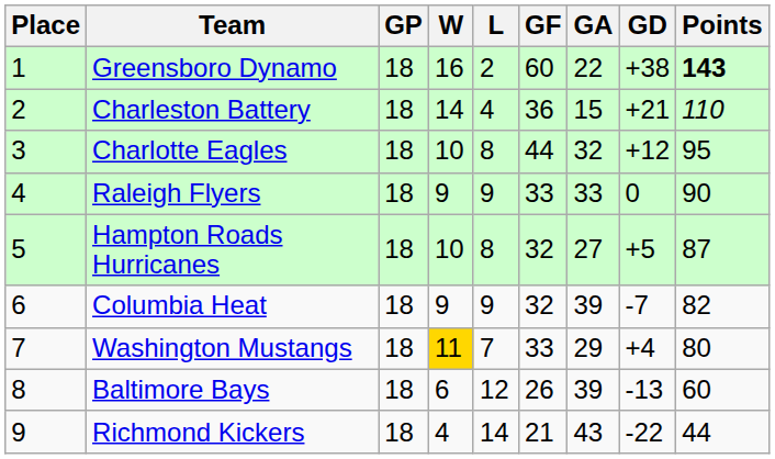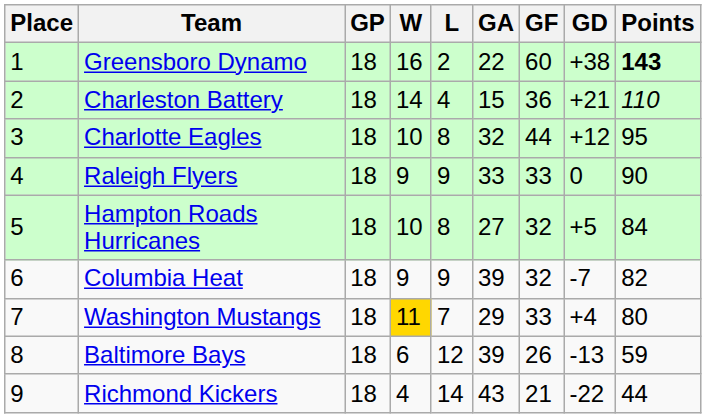columns swapped: GF <-> GA
Hampton Roads Hurricanes | Points: 87 -> 84
Baltimore Bays | Points: 60 -> 59
